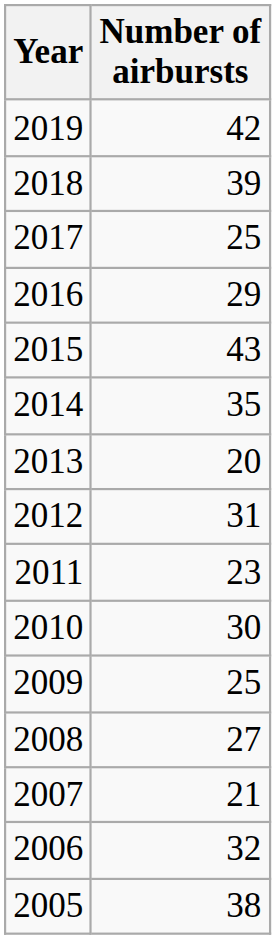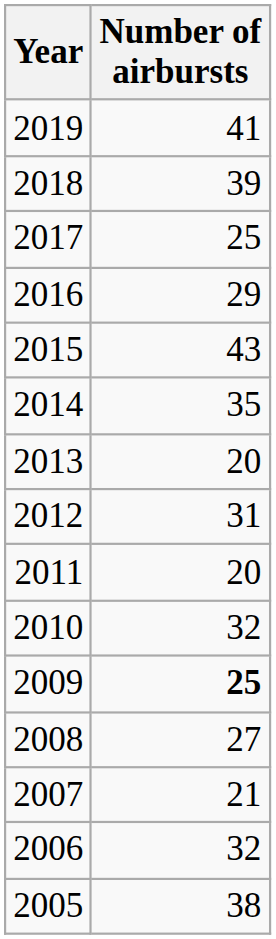2019 | Number of airbursts: 42 -> 41
2011 | Number of airbursts: 23 -> 20
2010 | Number of airbursts: 30 -> 32
2009 | Number of airbursts: normal -> bold
